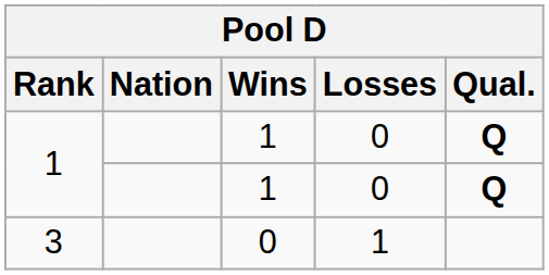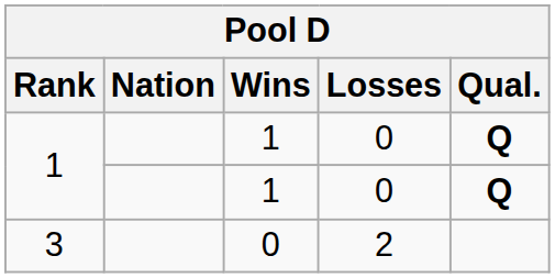3 | Losses: 1 -> 2
